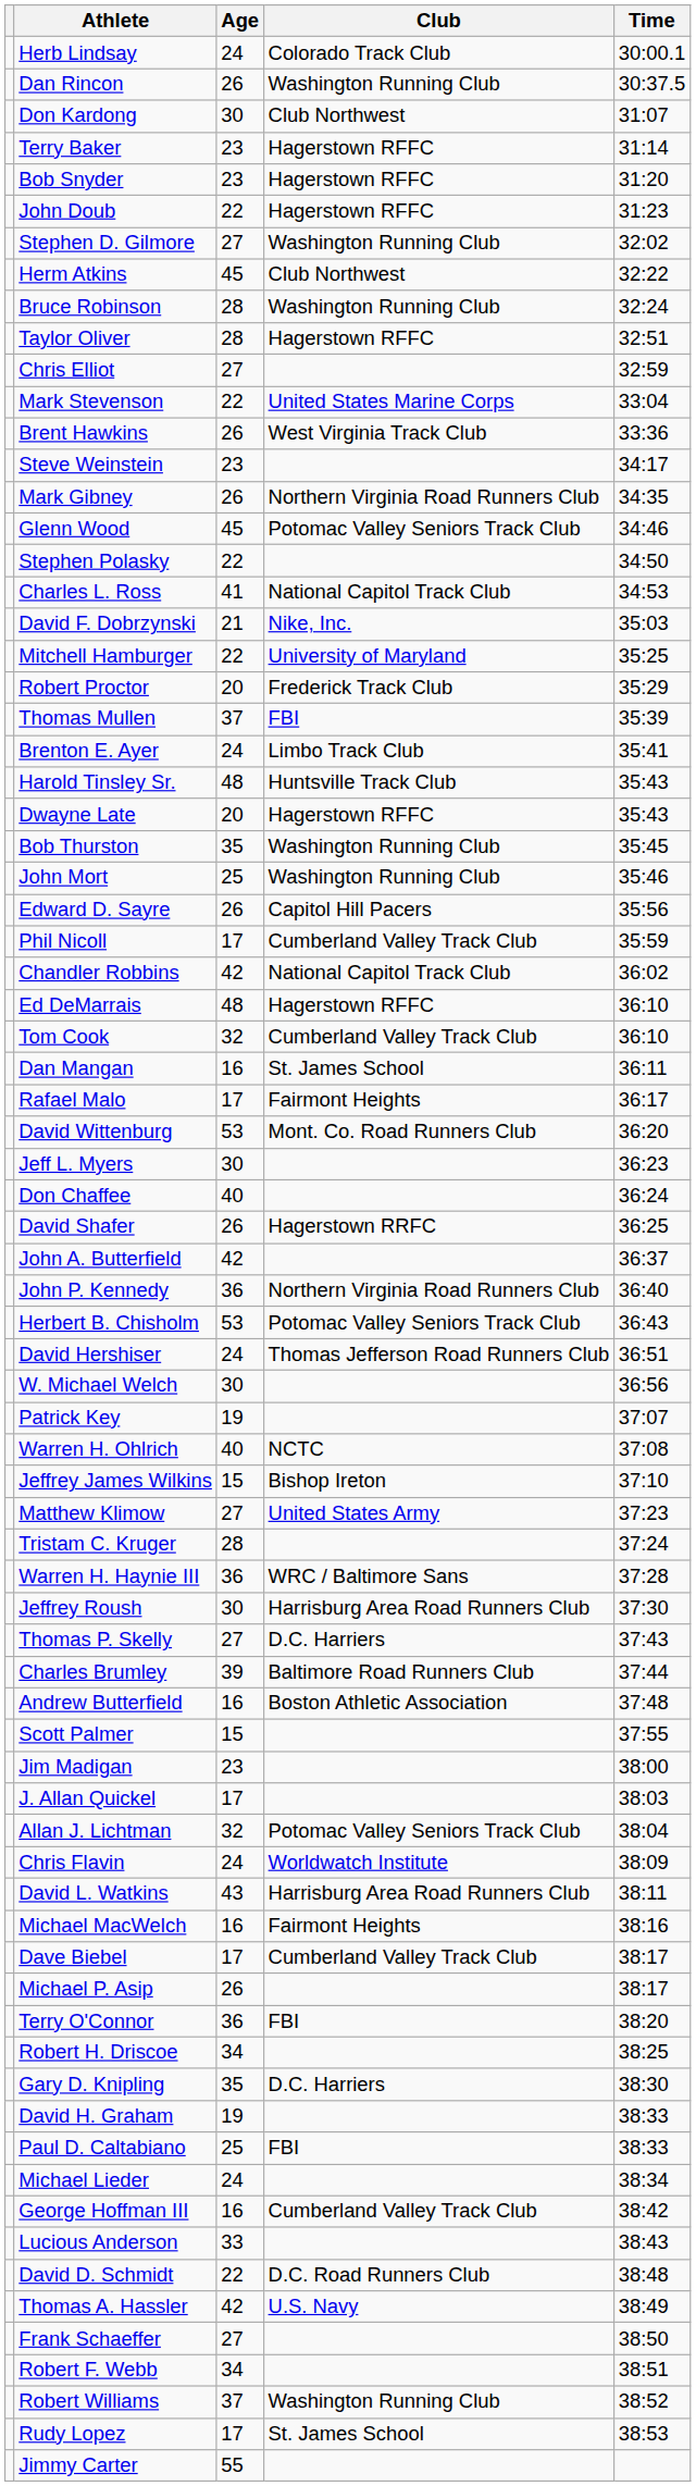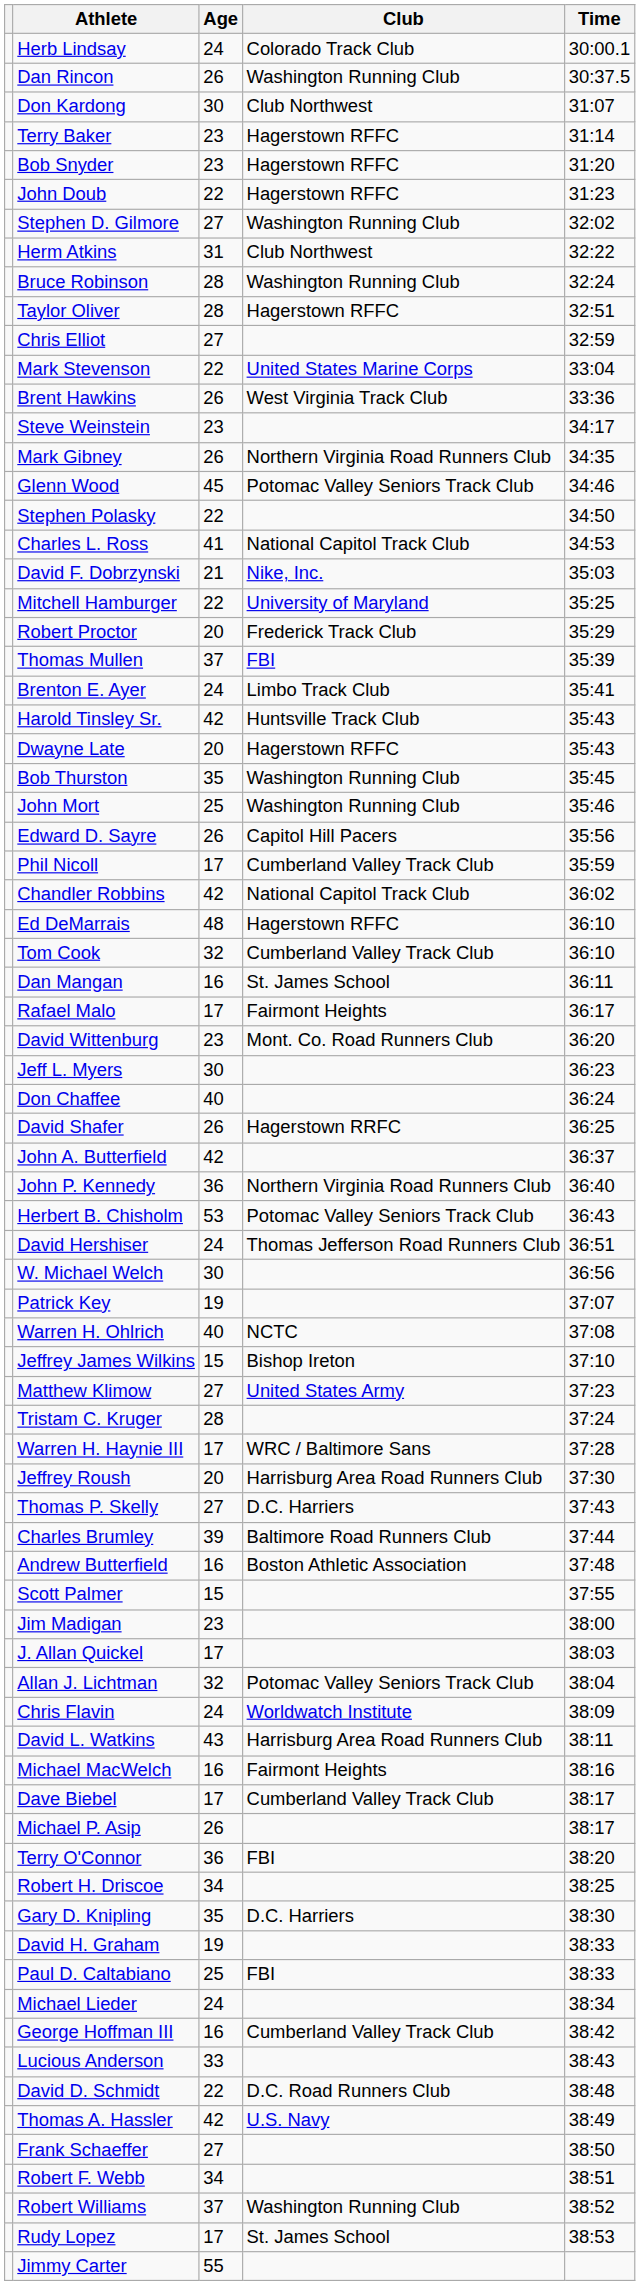Herm Atkins | Age: 45 -> 31
Harold Tinsley Sr. | Age: 48 -> 42
David Wittenburg | Age: 53 -> 23
Warren H. Haynie III | Age: 36 -> 17
Jeffrey Roush | Age: 30 -> 20
